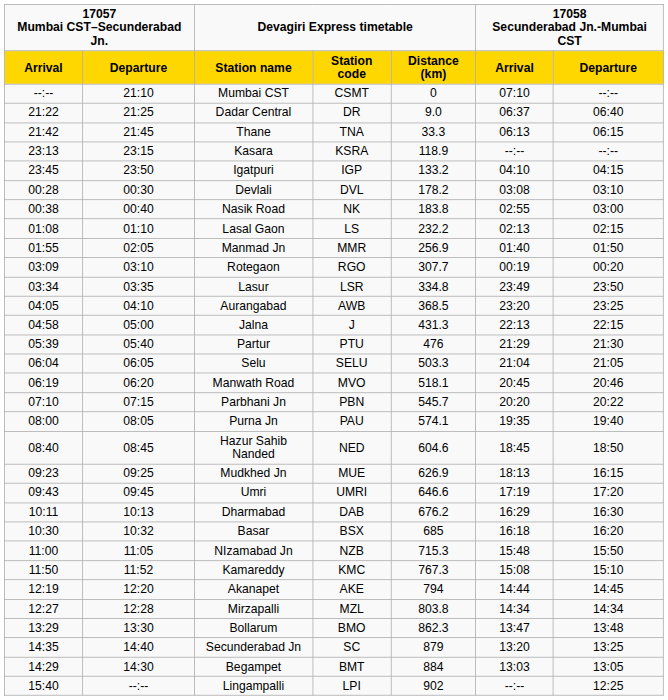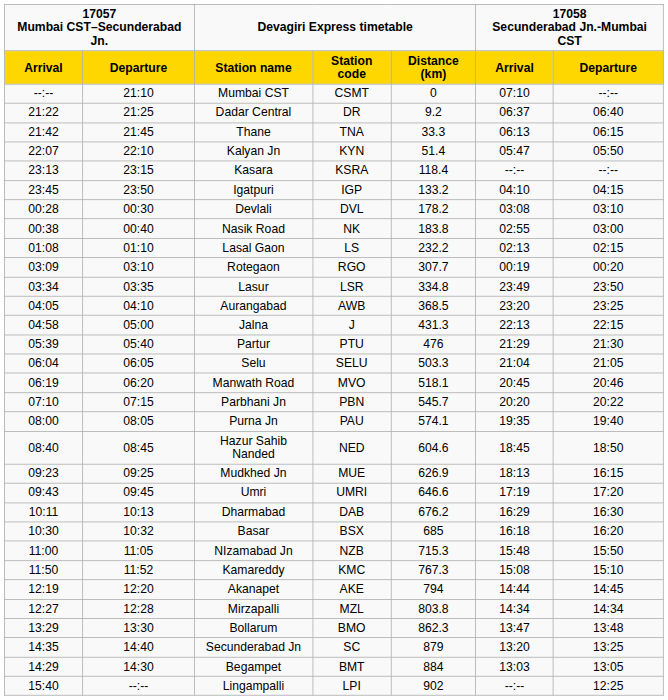Dadar Central | Devagiri Express timetable / Distance (km): 9.0 -> 9.2
+ row: 22:07 | 22:10 | Kalyan Jn | KYN | 51.4 | 05:47 | 05:50
Kasara | Devagiri Express timetable / Distance (km): 118.9 -> 118.4
- row: 01:55 | 02:05 | Manmad Jn | MMR | 256.9 | 01:40 | 01:50
